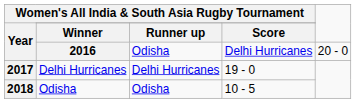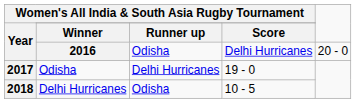2017 | Women's All India & South Asia Rugby Tournament / Winner: Delhi Hurricanes -> Odisha
2018 | Women's All India & South Asia Rugby Tournament / Winner: Odisha -> Delhi Hurricanes
